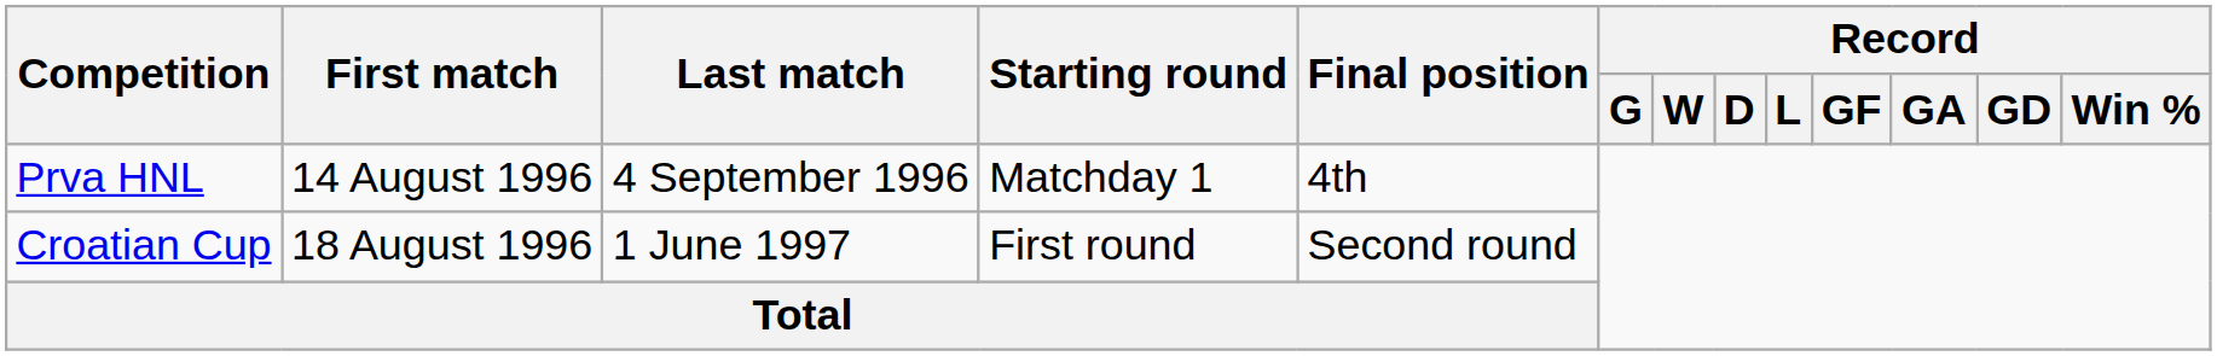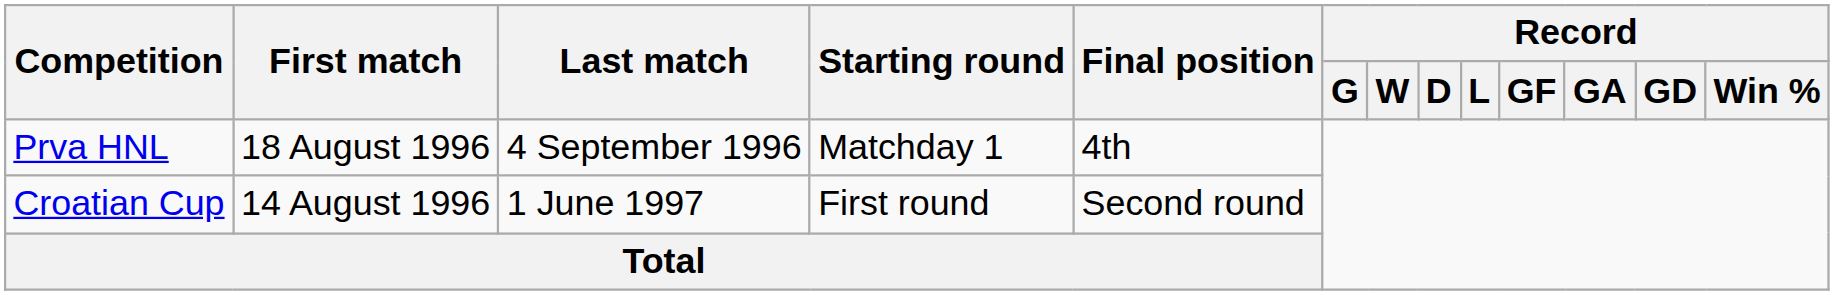Prva HNL | First match: 14 August 1996 -> 18 August 1996
Croatian Cup | First match: 18 August 1996 -> 14 August 1996
